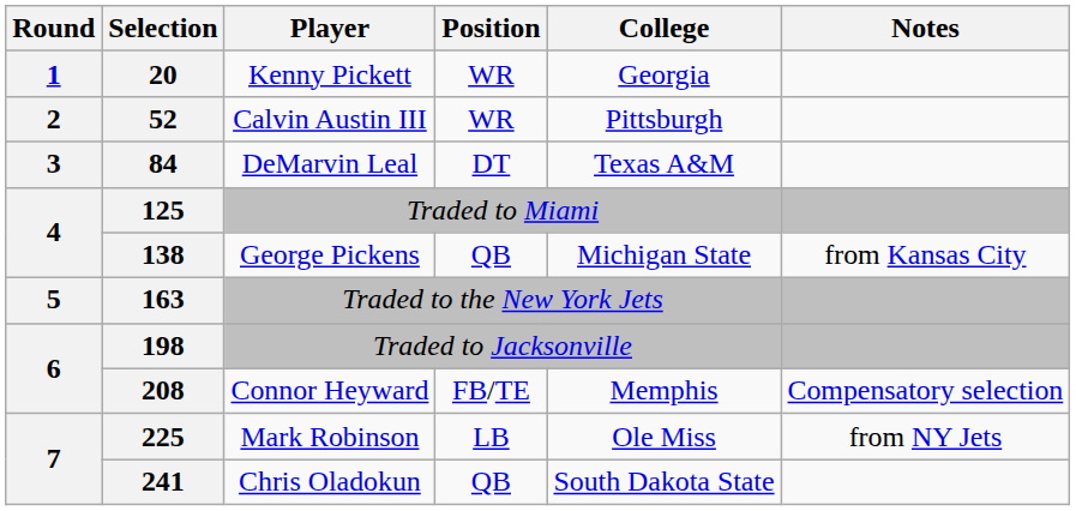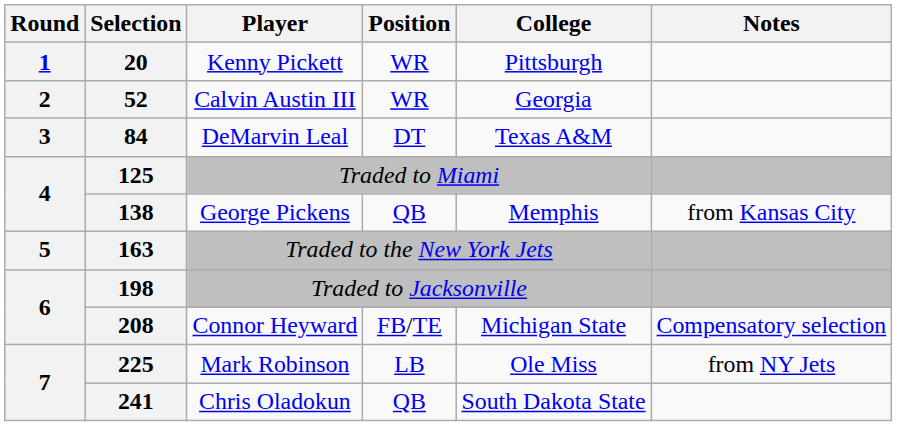20 | College: Georgia -> Pittsburgh
52 | College: Pittsburgh -> Georgia
138 | College: Michigan State -> Memphis
208 | College: Memphis -> Michigan State
